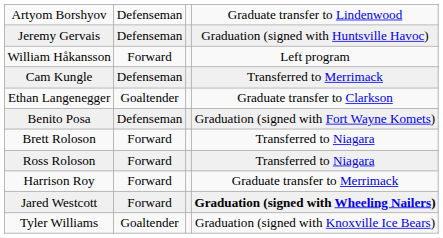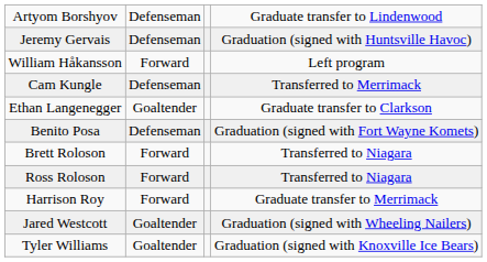Jared Westcott | column 2: Forward -> Goaltender
Jared Westcott | column 4: bold -> normal
